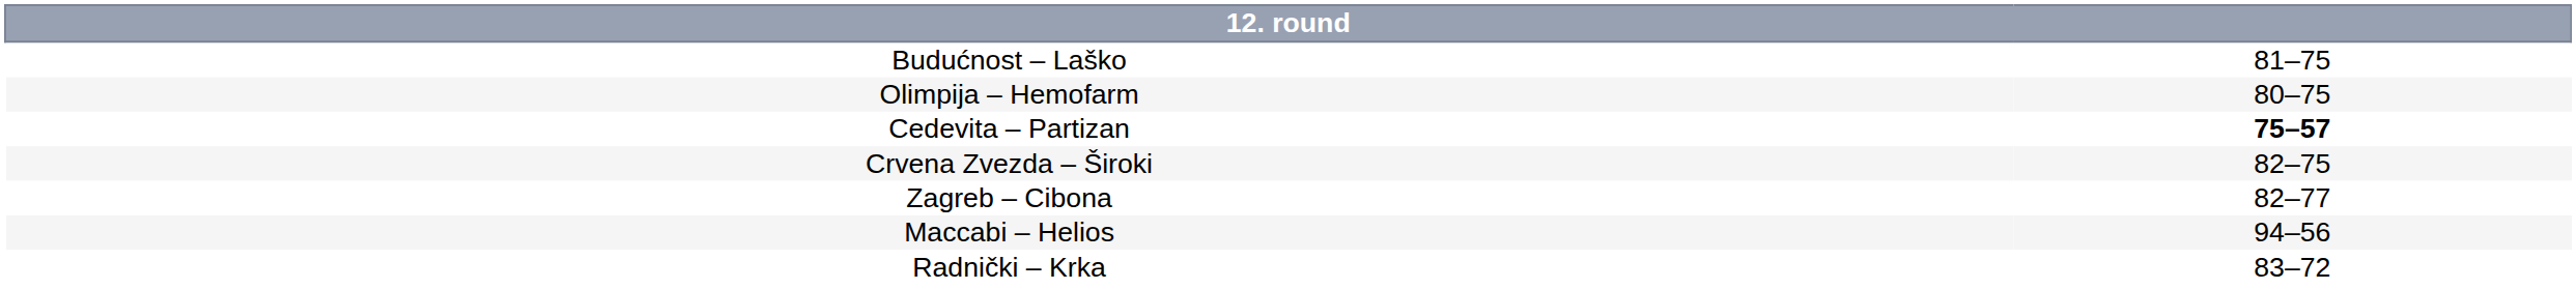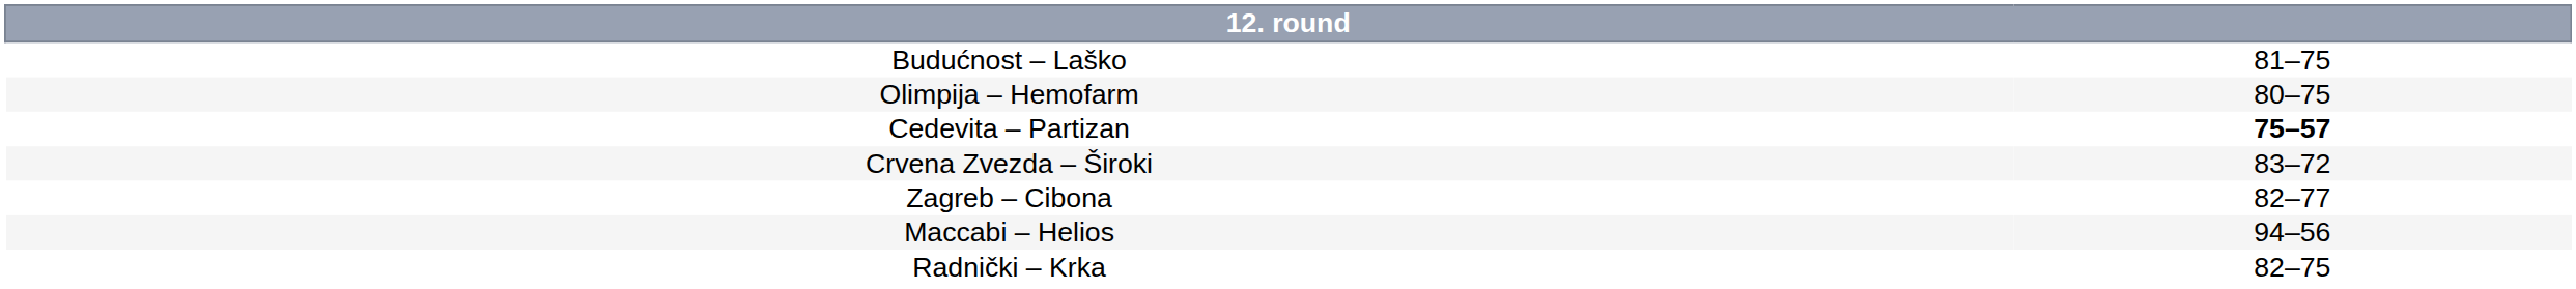Crvena Zvezda – Široki | column 2: 82–75 -> 83–72
Radnički – Krka | column 2: 83–72 -> 82–75
